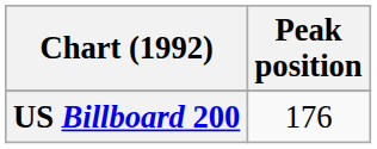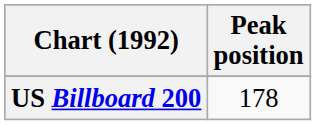US Billboard 200 | Peak position: 176 -> 178
